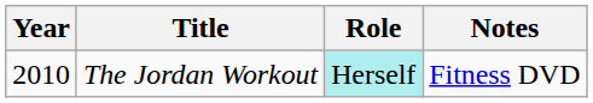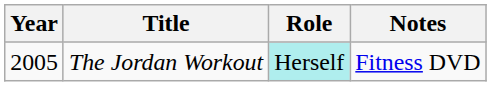The Jordan Workout | Year: 2010 -> 2005
